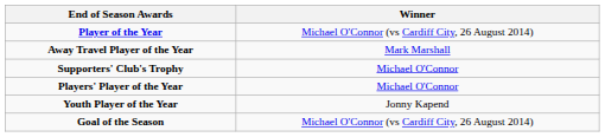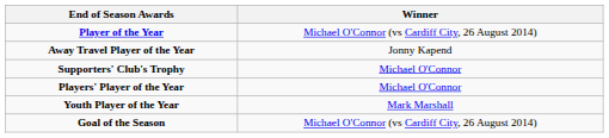Away Travel Player of the Year | Winner: Mark Marshall -> Jonny Kapend
Youth Player of the Year | Winner: Jonny Kapend -> Mark Marshall
